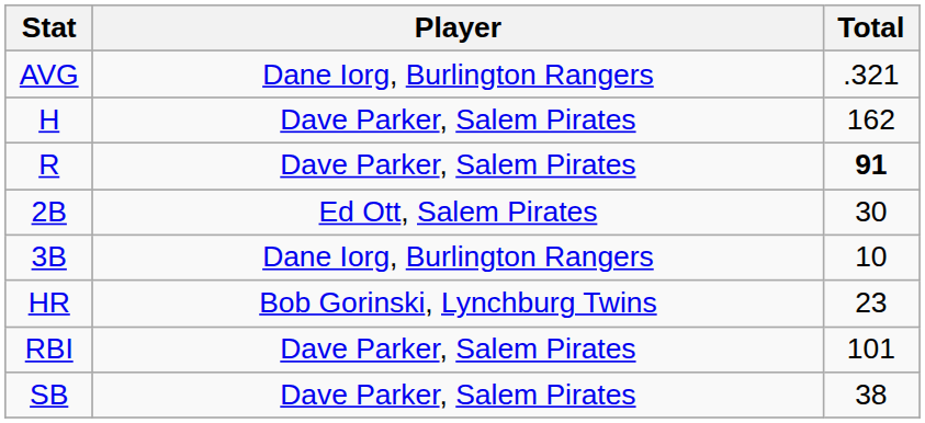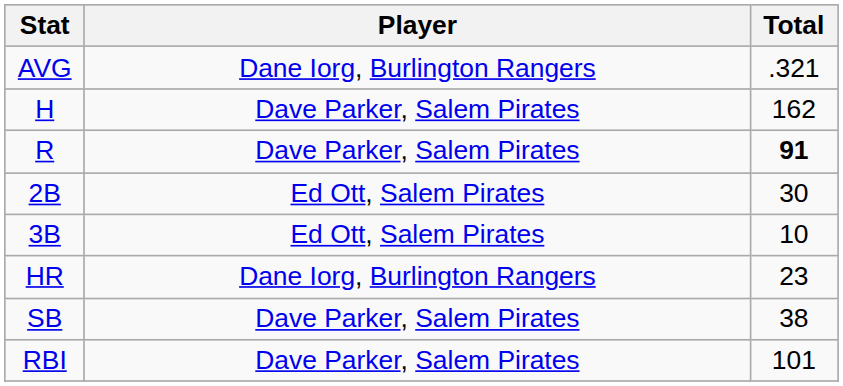3B | Player: Dane Iorg, Burlington Rangers -> Ed Ott, Salem Pirates
HR | Player: Bob Gorinski, Lynchburg Twins -> Dane Iorg, Burlington Rangers
rows swapped: RBI <-> SB
